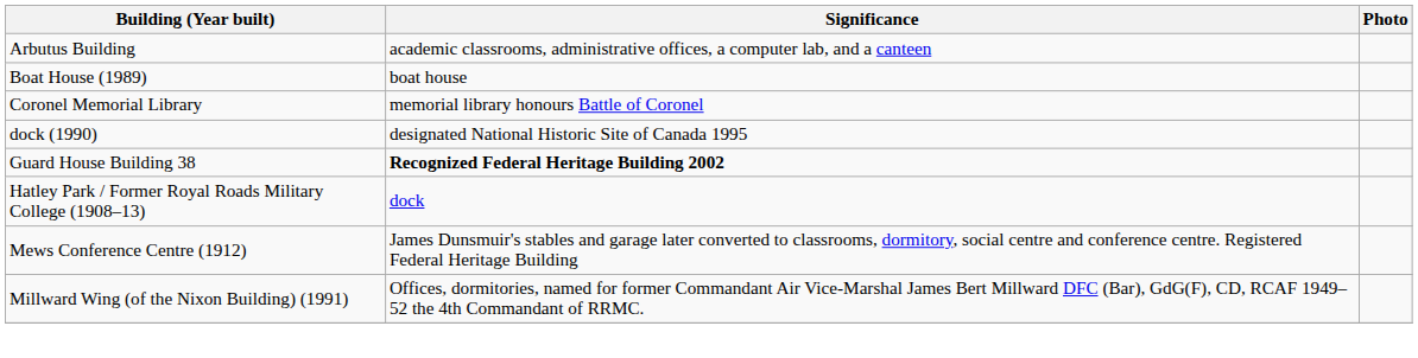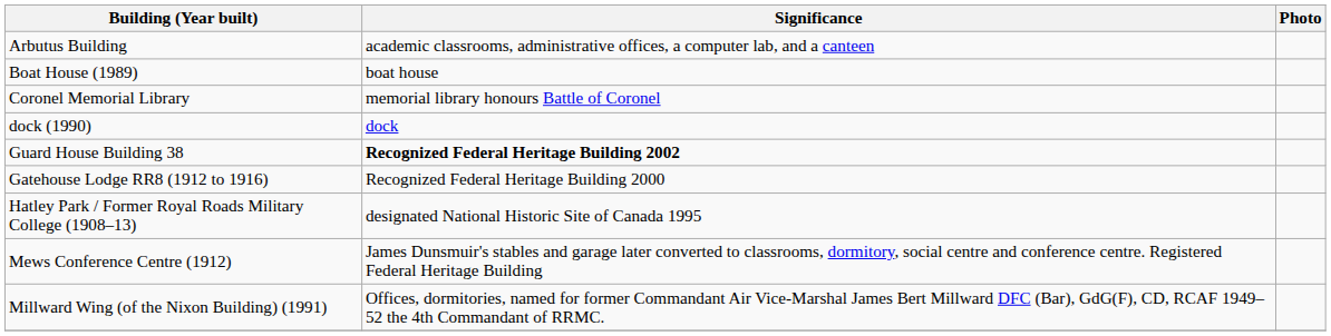dock (1990) | Significance: designated National Historic Site of Canada 1995 -> dock
+ row: Gatehouse Lodge RR8 (1912 to 1916) | Recognized Federal Heritage Building 2000
Hatley Park / Former Royal Roads Military College (1908–13) | Significance: dock -> designated National Historic Site of Canada 1995
